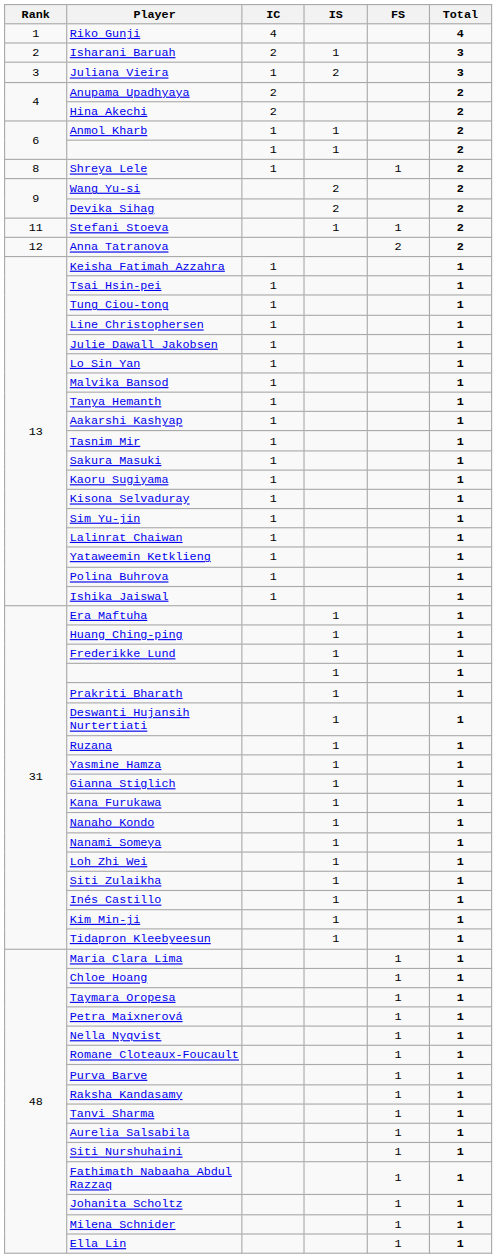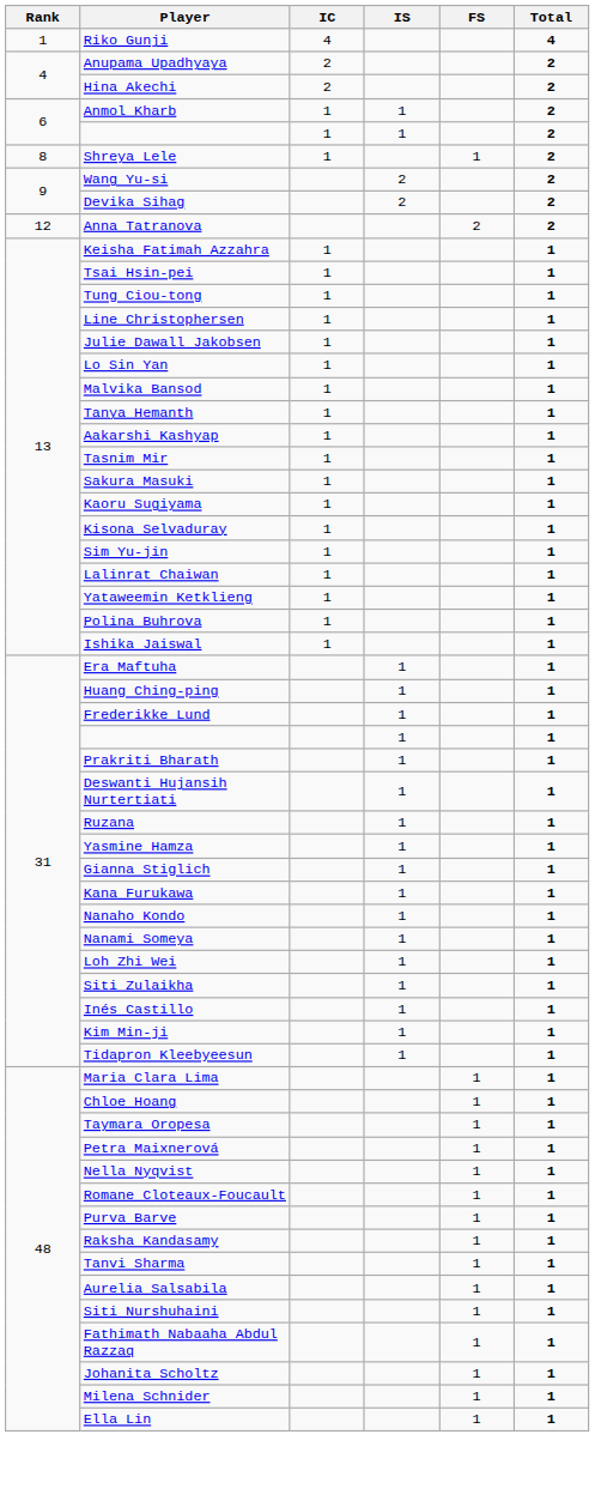- row: 2 | Isharani Baruah | 2 | 1 | 3
- row: 3 | Juliana Vieira | 1 | 2 | 3
- row: 11 | Stefani Stoeva | 1 | 1 | 2
